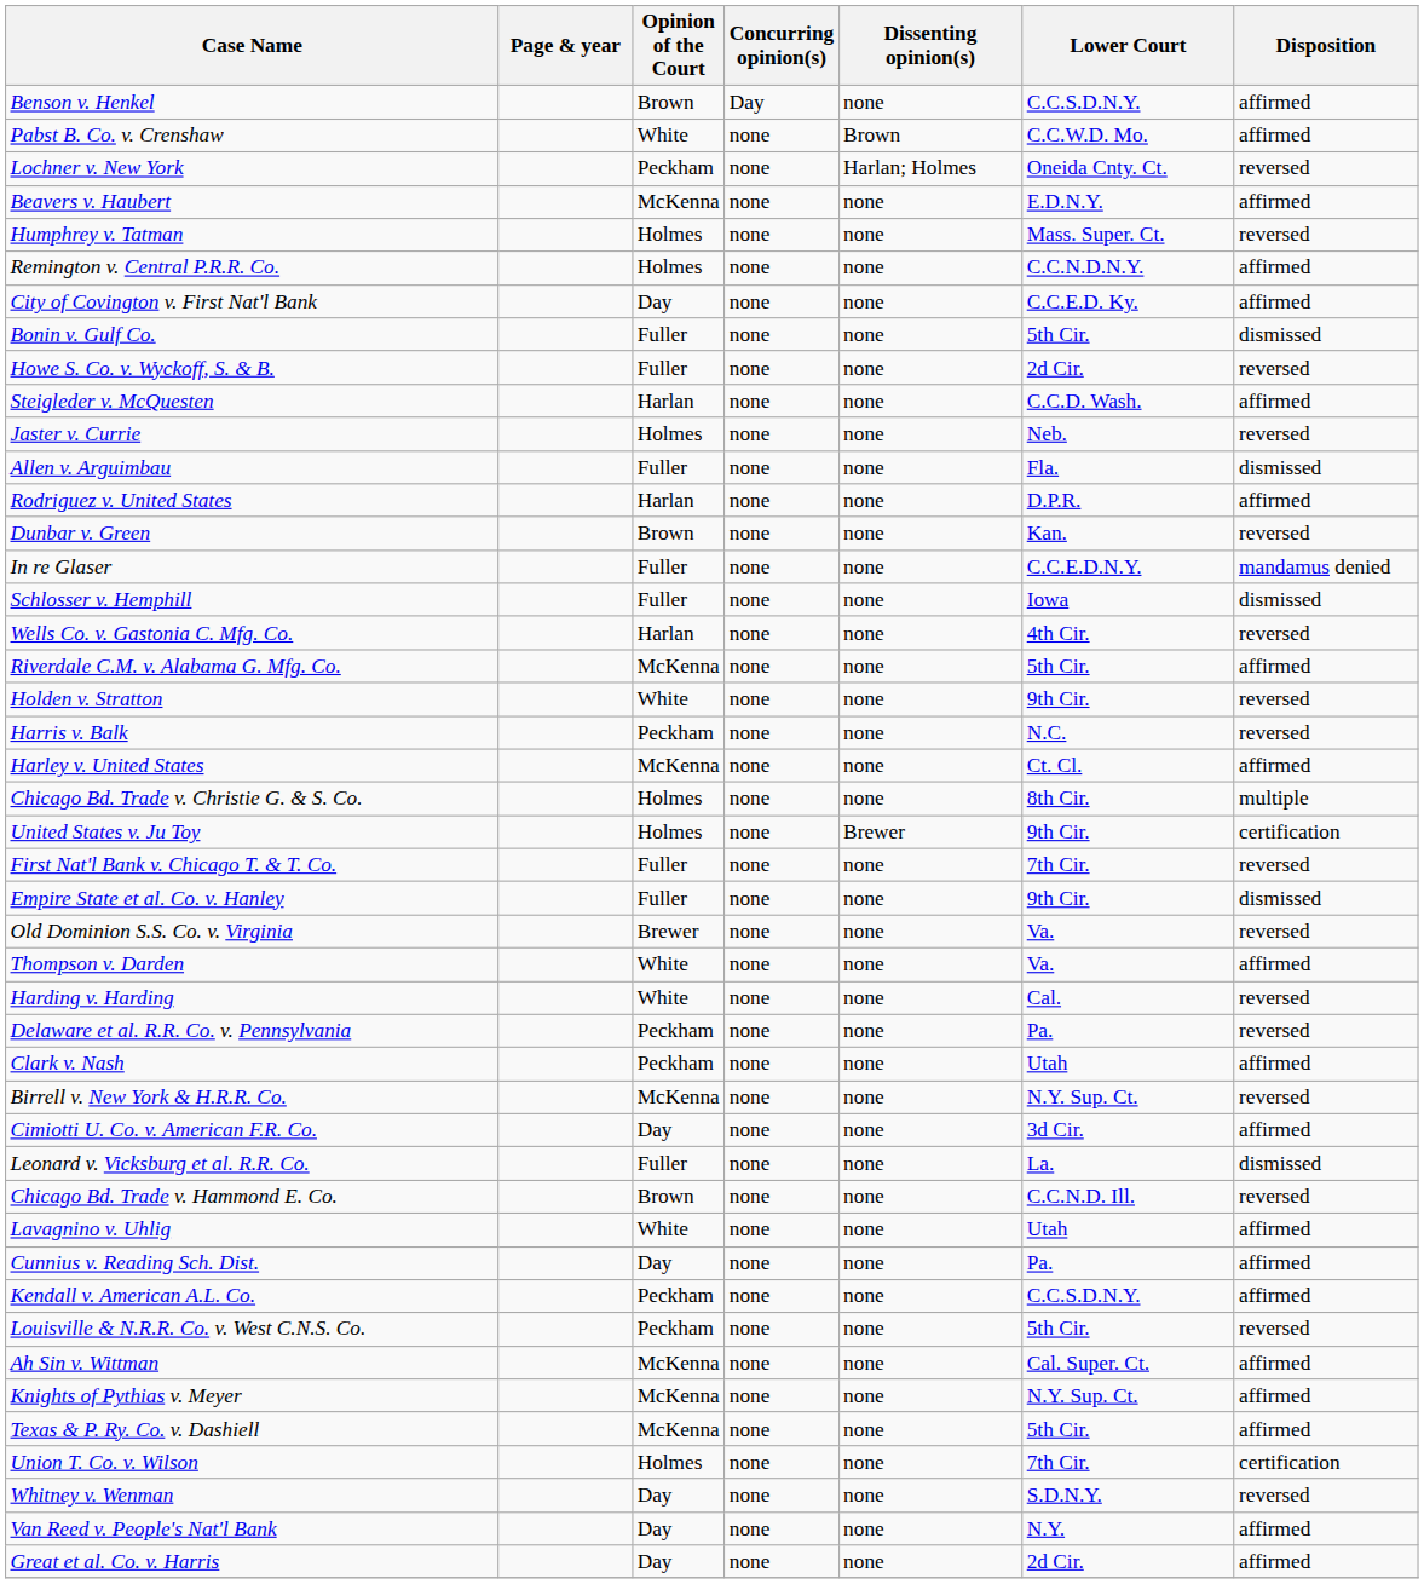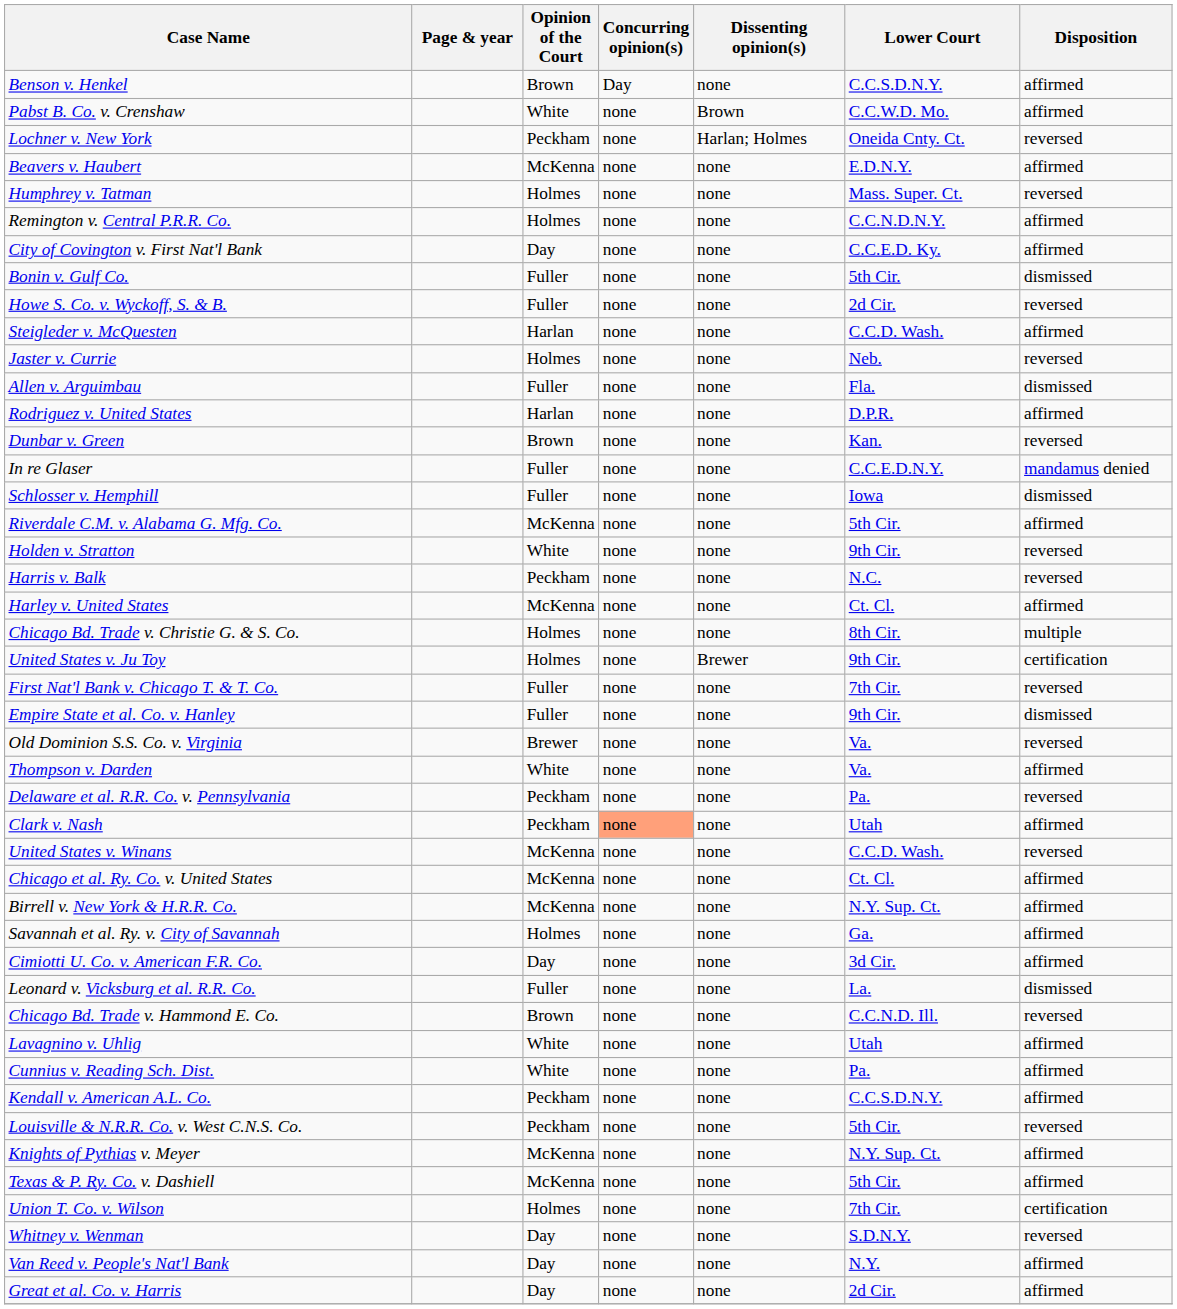- row: Wells Co. v. Gastonia C. Mfg. Co. | Harlan | none | none | 4th Cir. | reversed
- row: Harding v. Harding | White | none | none | Cal. | reversed
Clark v. Nash | Concurring opinion(s): no background -> lightsalmon background
+ row: United States v. Winans | McKenna | none | none | C.C.D. Wash. | reversed
+ row: Chicago et al. Ry. Co. v. United States | McKenna | none | none | Ct. Cl. | affirmed
Birrell v. New York & H.R.R. Co. | Disposition: reversed -> affirmed
+ row: Savannah et al. Ry. v. City of Savannah | Holmes | none | none | Ga. | affirmed
Cunnius v. Reading Sch. Dist. | Opinion of the Court: Day -> White
- row: Ah Sin v. Wittman | McKenna | none | none | Cal. Super. Ct. | affirmed
